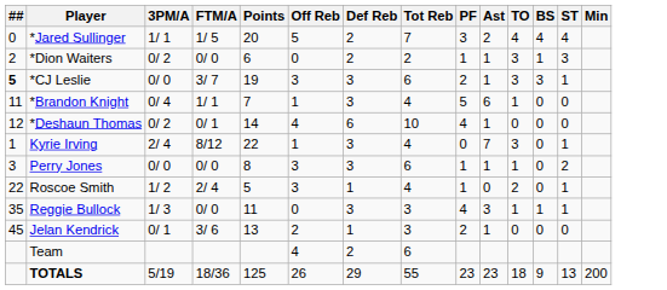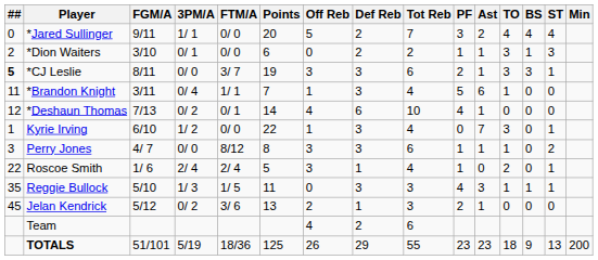+ column: FGM/A | 9/11 | 3/10 | 8/11 | 3/11 | 7/13 | 6/10 | 4/ 7 | 1/ 6 | 5/10 | 5/12 | 51/101
*Jared Sullinger | FTM/A: 1/ 5 -> 0/ 0
*Dion Waiters | 3PM/A: 0/ 2 -> 0/ 1
Kyrie Irving | 3PM/A: 2/ 4 -> 1/ 2
Kyrie Irving | FTM/A: 8/12 -> 0/ 0
Perry Jones | FTM/A: 0/ 0 -> 8/12
Roscoe Smith | 3PM/A: 1/ 2 -> 2/ 4
Reggie Bullock | FTM/A: 0/ 0 -> 1/ 5
Jelan Kendrick | 3PM/A: 0/ 1 -> 0/ 2
